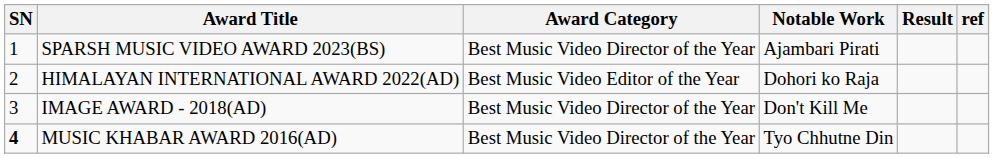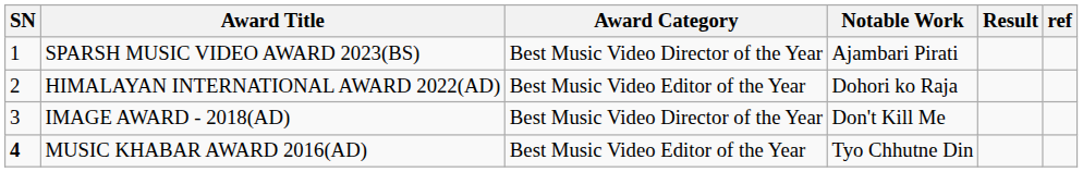MUSIC KHABAR AWARD 2016(AD) | Award Category: Best Music Video Director of the Year -> Best Music Video Editor of the Year
